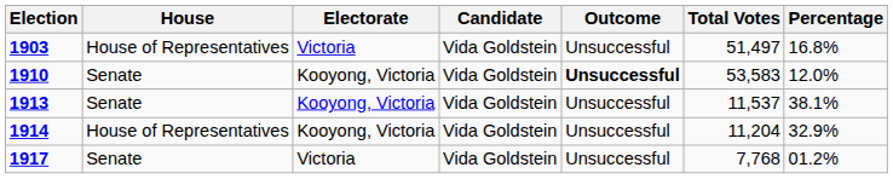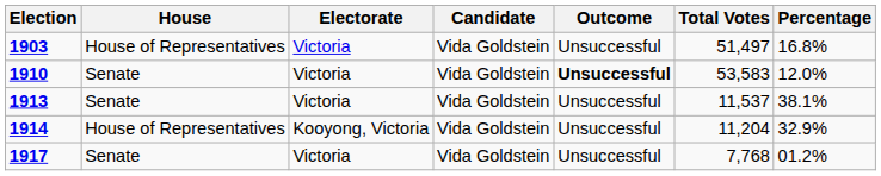1910 | Electorate: Kooyong, Victoria -> Victoria
1913 | Electorate: Kooyong, Victoria -> Victoria
